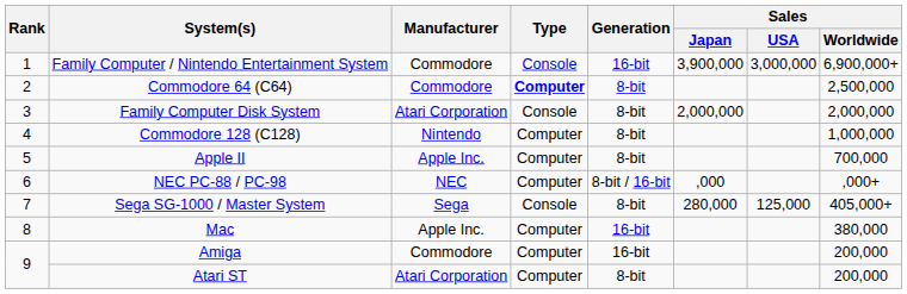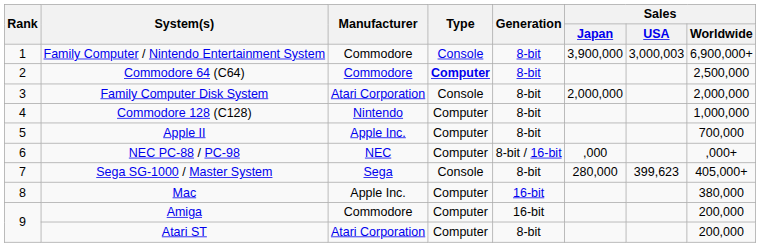Family Computer / Nintendo Entertainment System | Generation: 16-bit -> 8-bit
Family Computer / Nintendo Entertainment System | Sales / USA: 3,000,000 -> 3,000,003
Sega SG-1000 / Master System | Sales / USA: 125,000 -> 399,623
